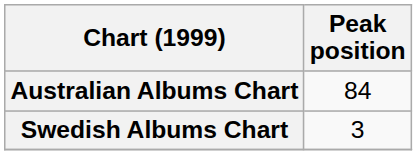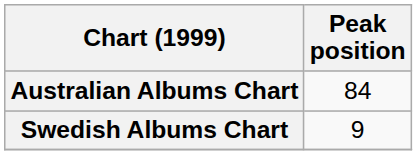Swedish Albums Chart | Peak position: 3 -> 9
